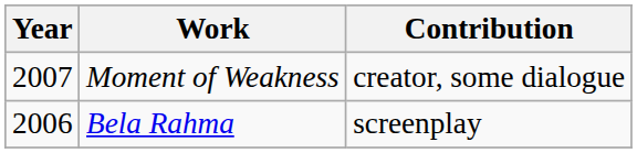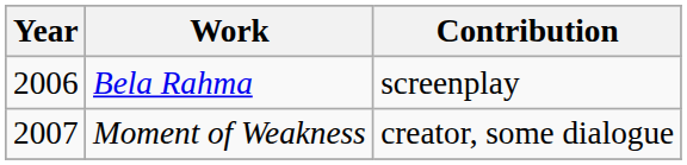rows swapped: Bela Rahma <-> Moment of Weakness
